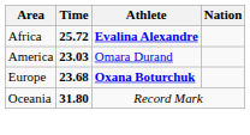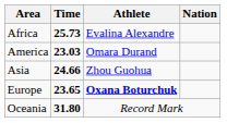Africa | Time: 25.72 -> 25.73
Africa | Athlete: bold -> normal
+ row: Asia | 24.66 | Zhou Guohua
Europe | Time: 23.68 -> 23.65
